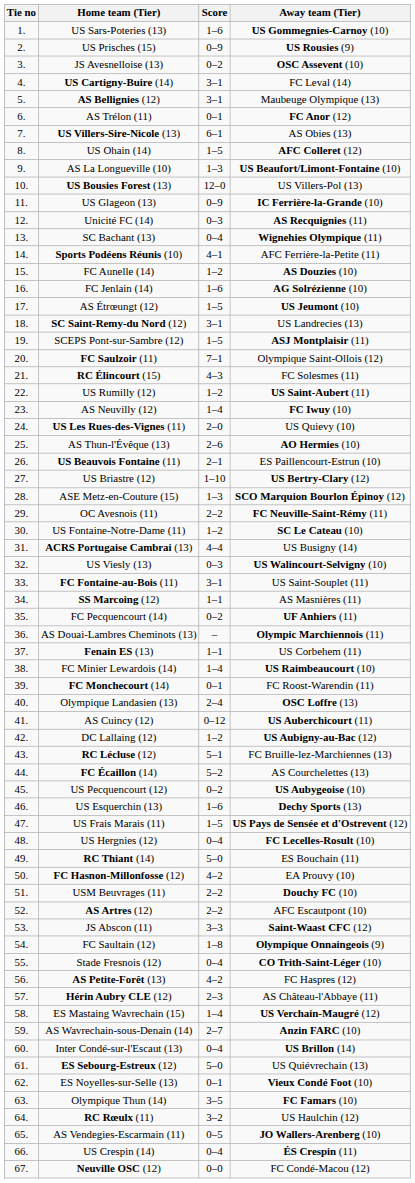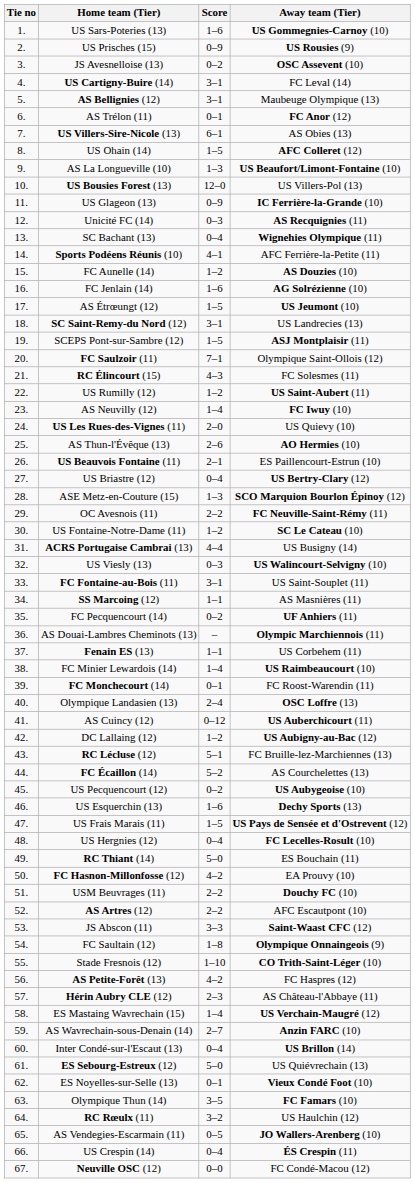US Briastre (12) | Score: 1–10 -> 0–4
Stade Fresnois (12) | Score: 0–4 -> 1–10
